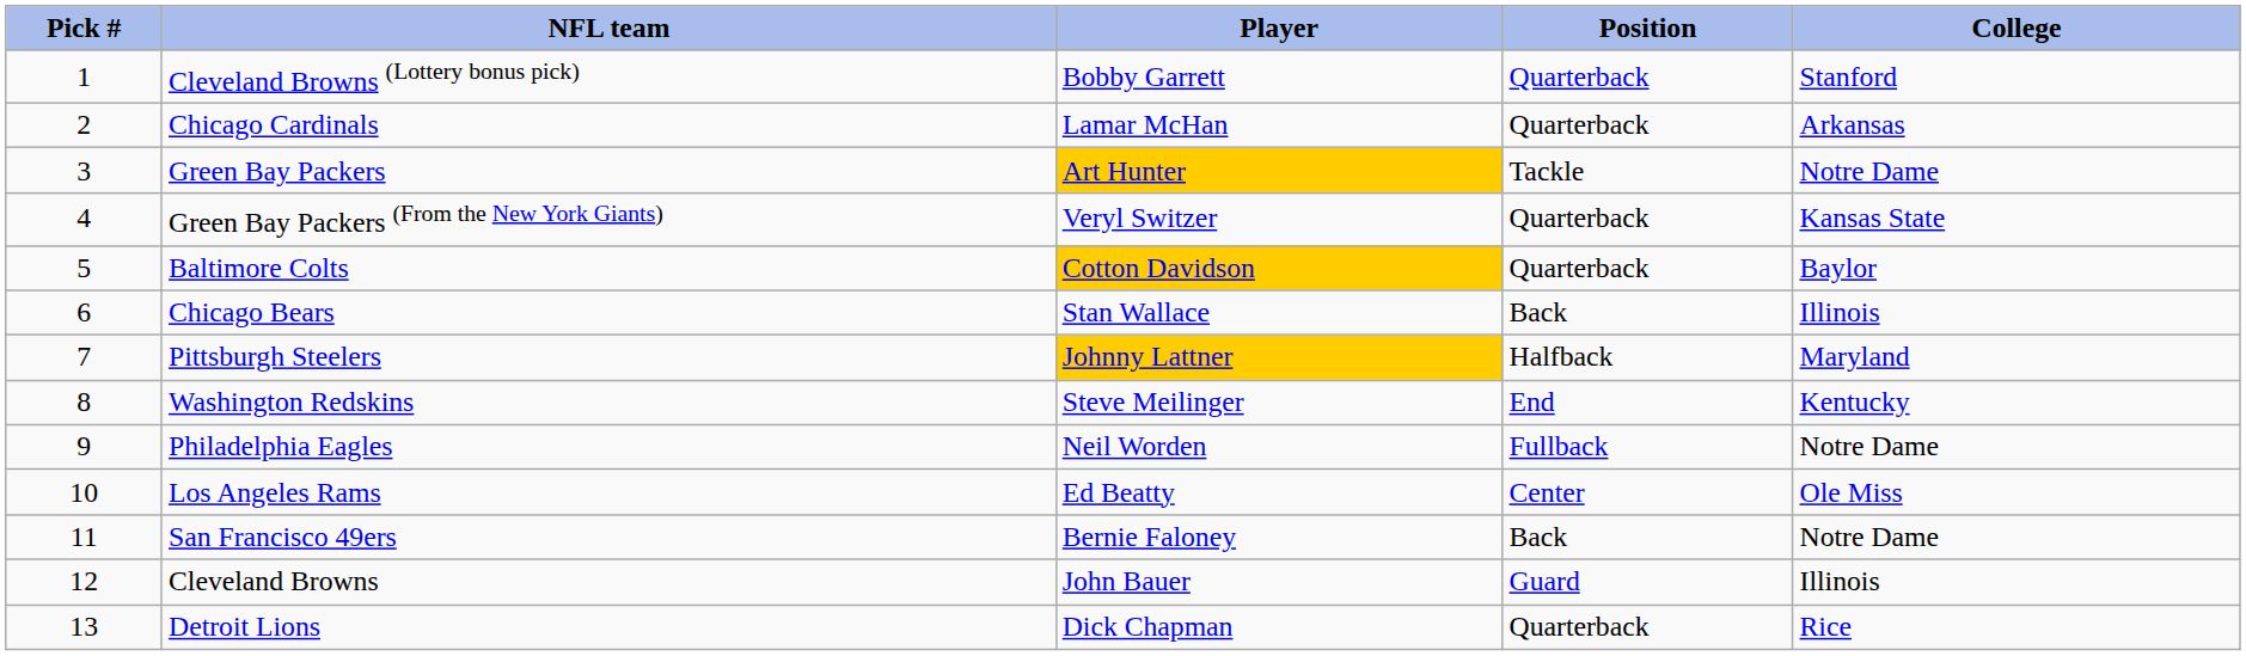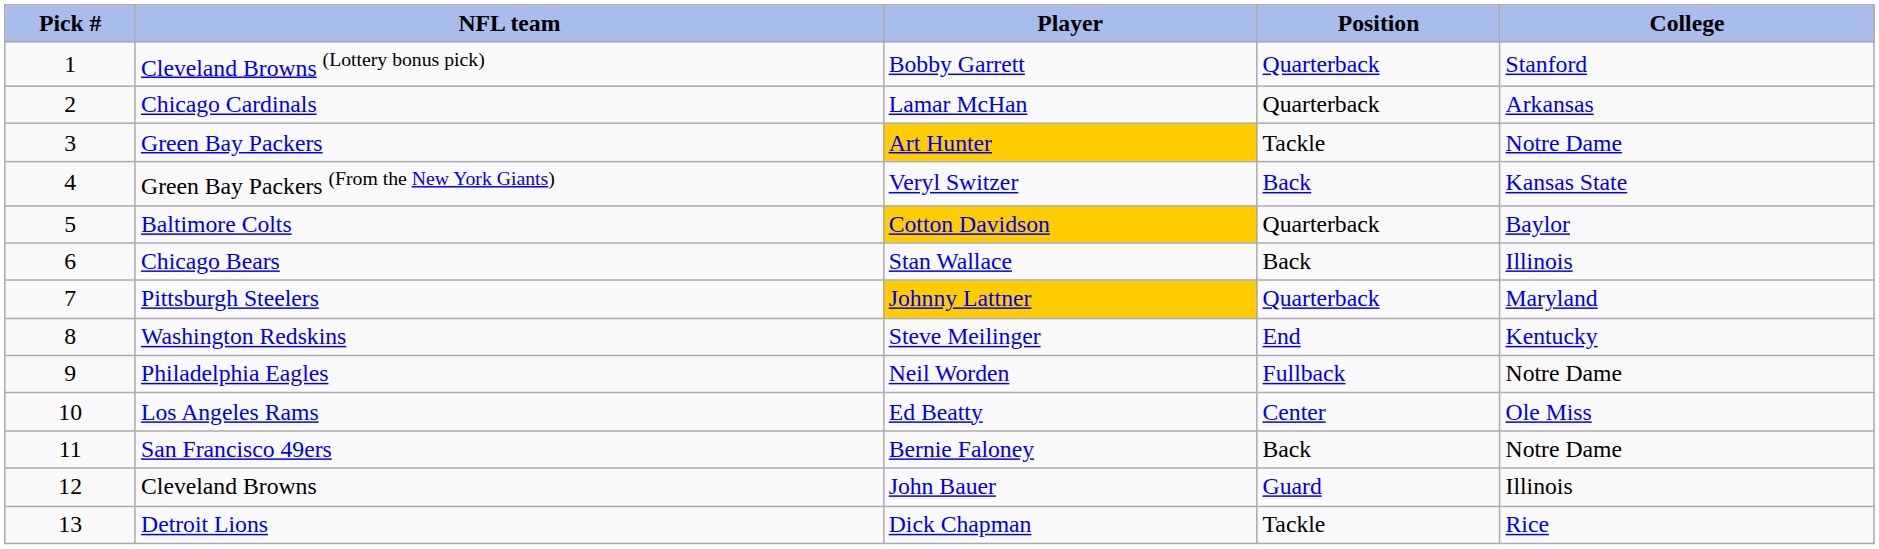Green Bay Packers (From the New York Giants) | Position: Quarterback -> Back
Pittsburgh Steelers | Position: Halfback -> Quarterback
Detroit Lions | Position: Quarterback -> Tackle
